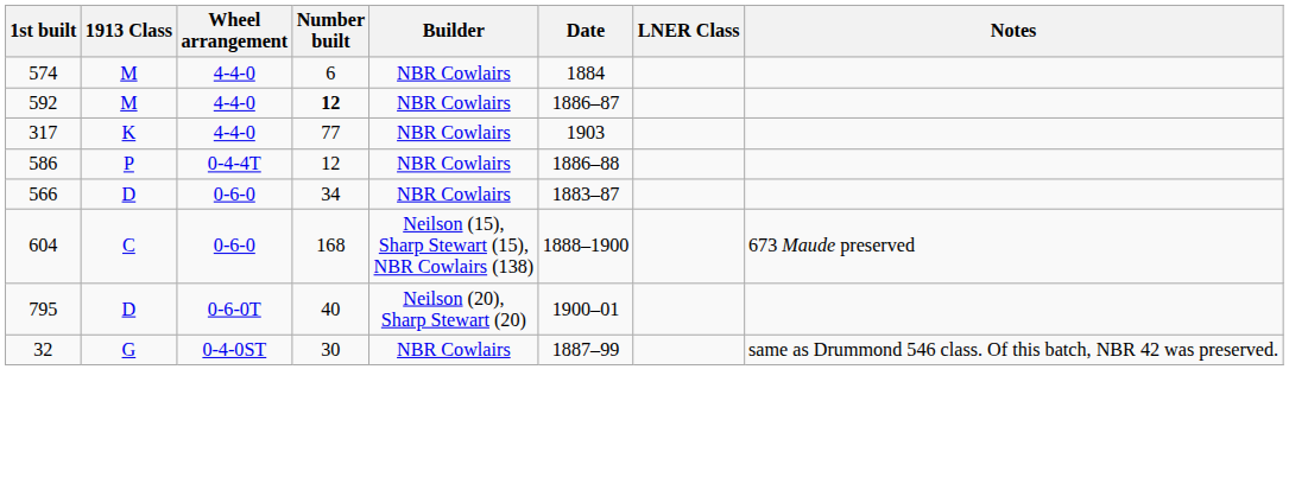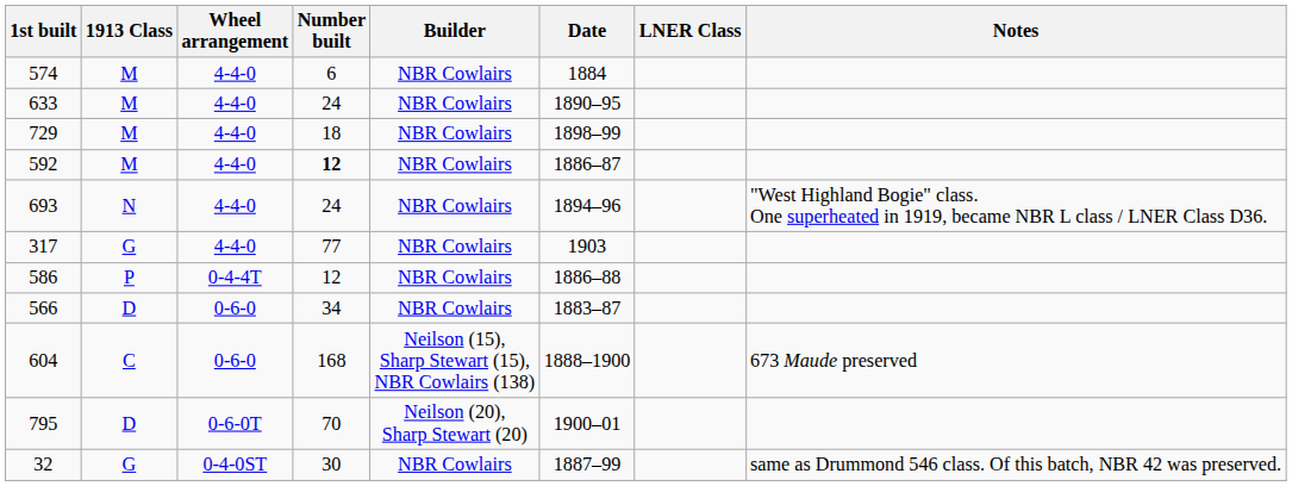+ row: 633 | M | 4-4-0 | 24 | NBR Cowlairs | 1890–95
+ row: 729 | M | 4-4-0 | 18 | NBR Cowlairs | 1898–99
+ row: 693 | N | 4-4-0 | 24 | NBR Cowlairs | 1894–96 | "West Highland Bogie" class. One superheated in 1919, became NBR L class / LNER Class D36.
317 | 1913 Class: K -> G
795 | Number built: 40 -> 70
